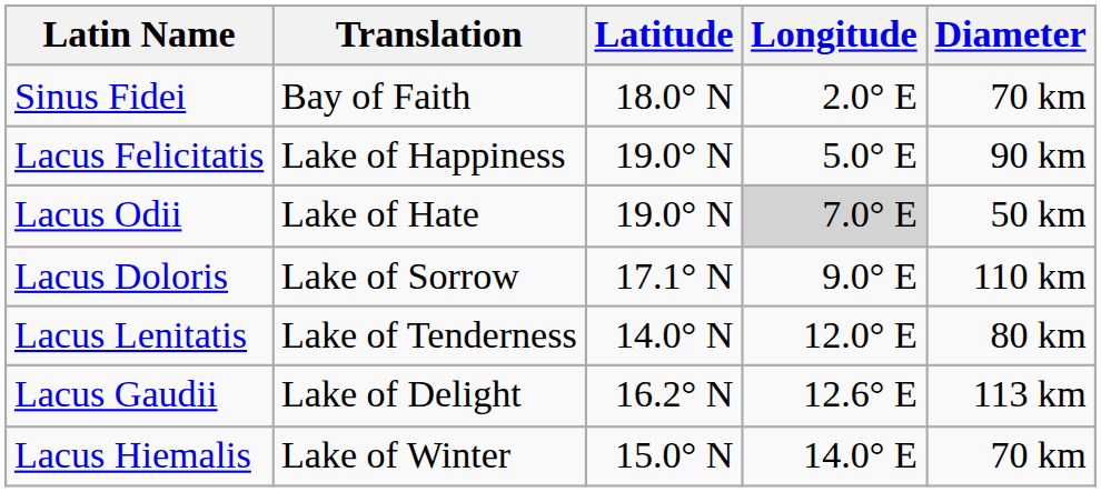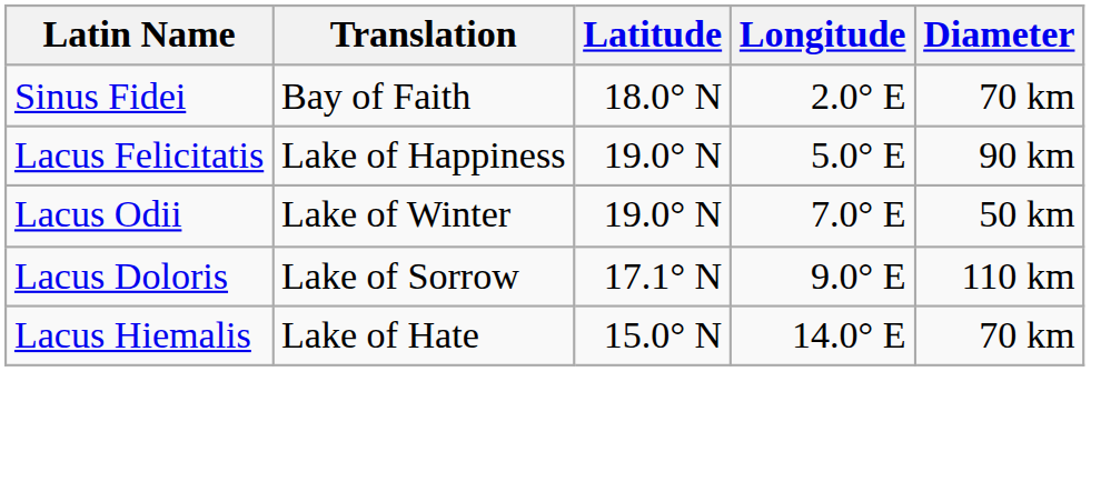Lacus Odii | Translation: Lake of Hate -> Lake of Winter
Lacus Odii | Longitude: lightgrey background -> no background
- row: Lacus Lenitatis | Lake of Tenderness | 14.0° N | 12.0° E | 80 km
- row: Lacus Gaudii | Lake of Delight | 16.2° N | 12.6° E | 113 km
Lacus Hiemalis | Translation: Lake of Winter -> Lake of Hate
